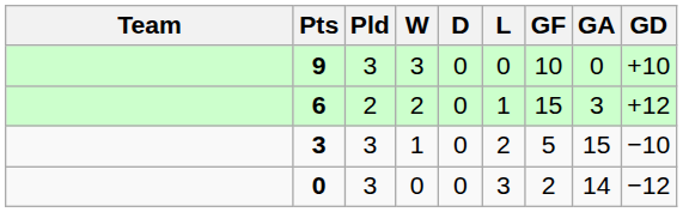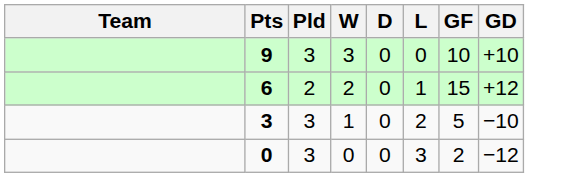- column: GA | 0 | 3 | 15 | 14
